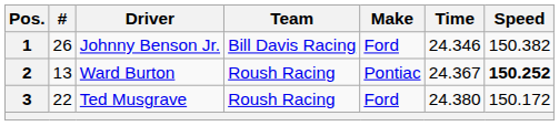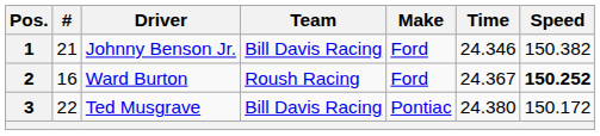1 | #: 26 -> 21
2 | #: 13 -> 16
2 | Make: Pontiac -> Ford
3 | Team: Roush Racing -> Bill Davis Racing
3 | Make: Ford -> Pontiac
